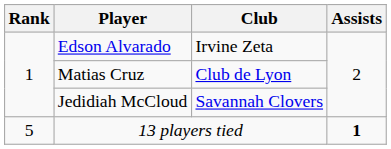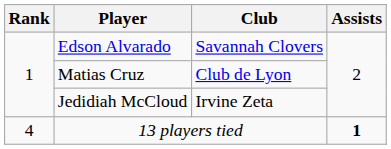Edson Alvarado | Club: Irvine Zeta -> Savannah Clovers
Jedidiah McCloud | Club: Savannah Clovers -> Irvine Zeta
13 players tied | Rank: 5 -> 4
